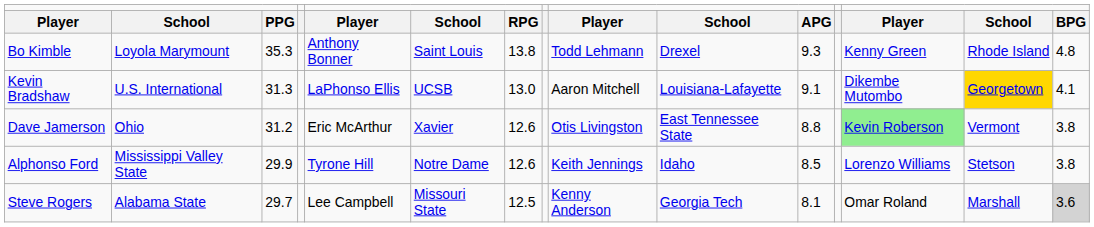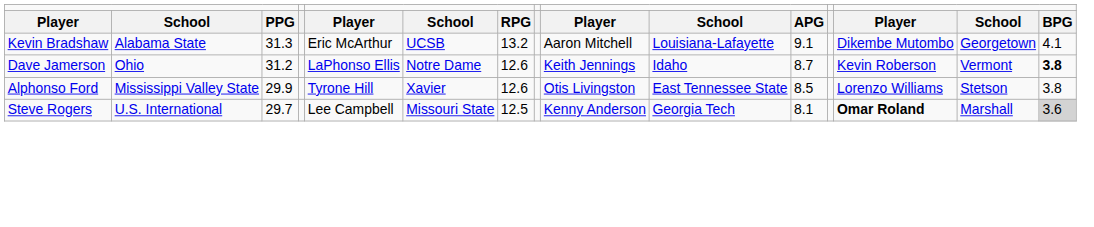- row: Bo Kimble | Loyola Marymount | 35.3 | Anthony Bonner | Saint Louis | 13.8 | Todd Lehmann | Drexel | 9.3 | Kenny Green | Rhode Island | 4.8
Kevin Bradshaw | column 2: U.S. International -> Alabama State
Kevin Bradshaw | column 5: LaPhonso Ellis -> Eric McArthur
Kevin Bradshaw | column 7: 13.0 -> 13.2
Kevin Bradshaw | column 14: gold background -> no background
Dave Jamerson | column 5: Eric McArthur -> LaPhonso Ellis
Dave Jamerson | column 6: Xavier -> Notre Dame
Dave Jamerson | column 9: Otis Livingston -> Keith Jennings
Dave Jamerson | column 10: East Tennessee State -> Idaho
Dave Jamerson | column 11: 8.8 -> 8.7
Dave Jamerson | column 13: lightgreen background -> no background
Dave Jamerson | column 15: normal -> bold
Alphonso Ford | column 6: Notre Dame -> Xavier
Alphonso Ford | column 9: Keith Jennings -> Otis Livingston
Alphonso Ford | column 10: Idaho -> East Tennessee State
Steve Rogers | column 2: Alabama State -> U.S. International
Steve Rogers | column 13: normal -> bold
